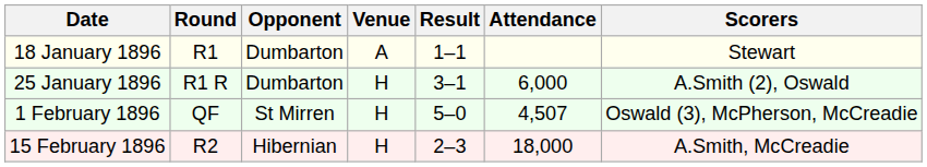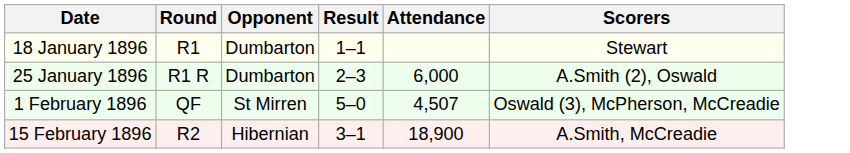- column: Venue | A | H | H | H
25 January 1896 | Result: 3–1 -> 2–3
15 February 1896 | Result: 2–3 -> 3–1
15 February 1896 | Attendance: 18,000 -> 18,900
